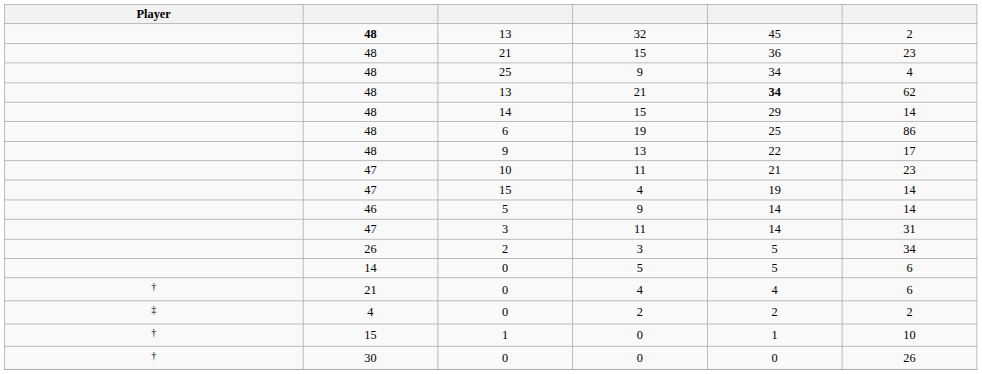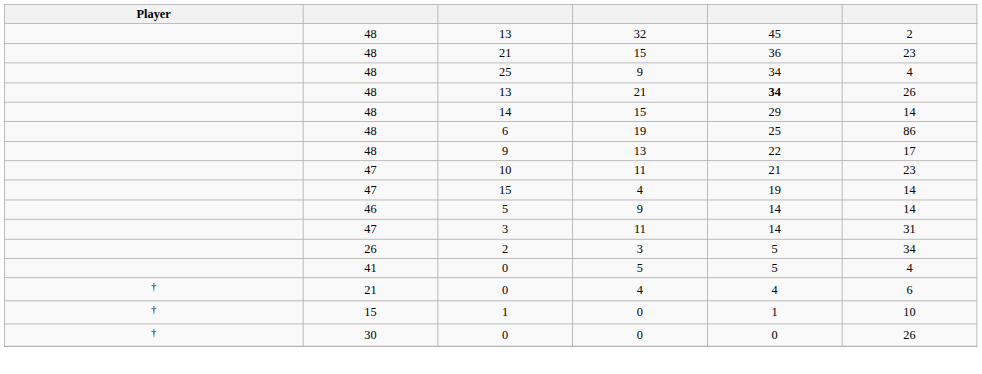13 / 32 | column 2: bold -> normal
13 / 21 | column 6: 62 -> 26
0 / 5 | column 2: 14 -> 41
0 / 5 | column 6: 6 -> 4
- row: ‡ | 4 | 0 | 2 | 2 | 2
